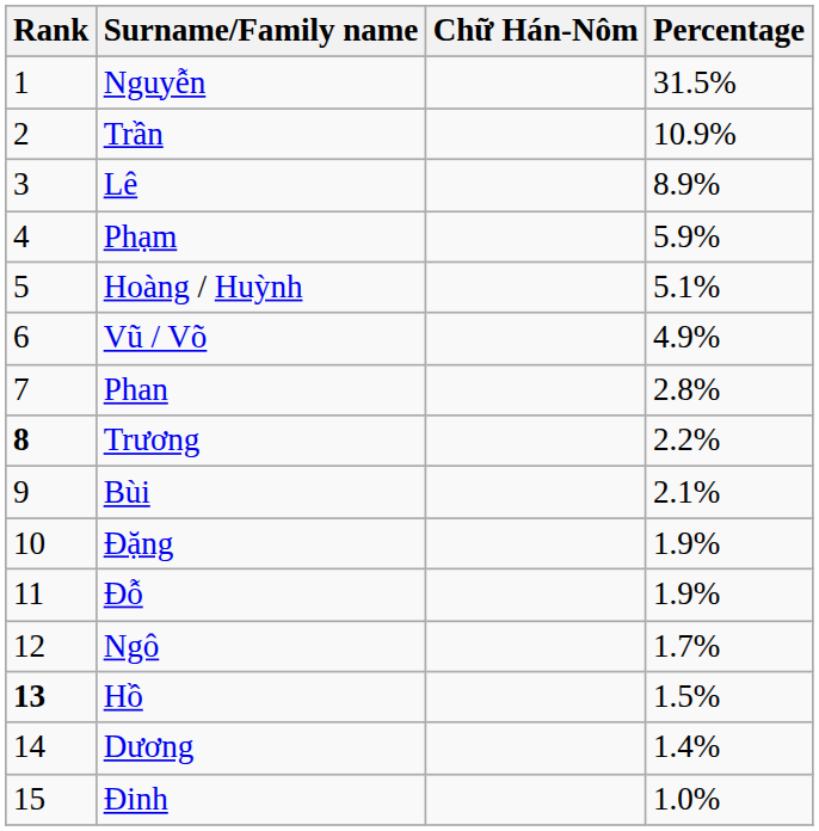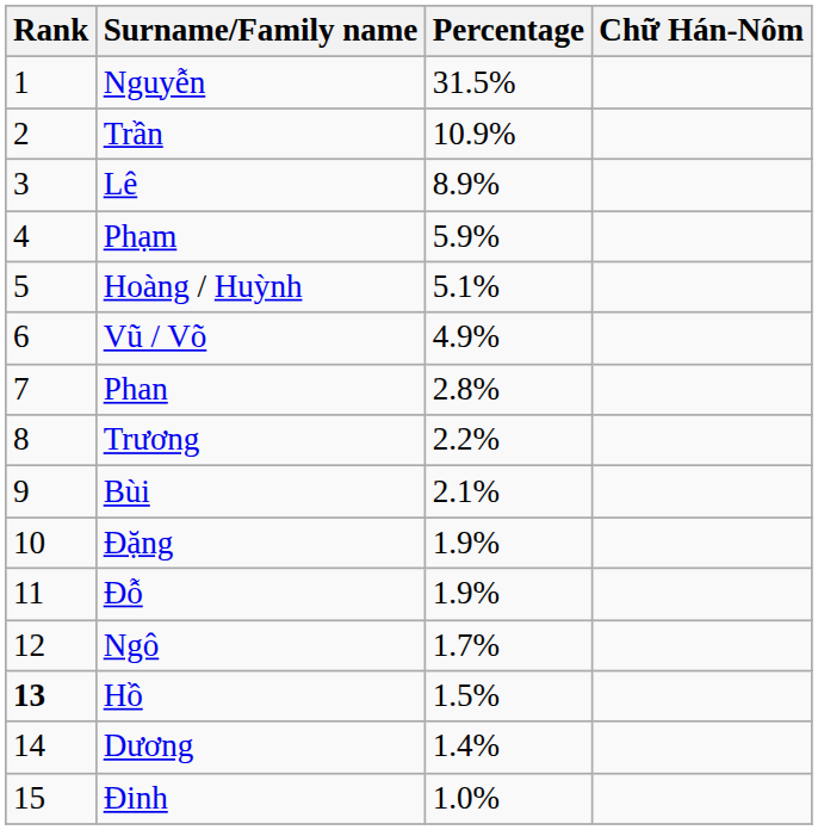columns swapped: Chữ Hán-Nôm <-> Percentage
Trương | Rank: bold -> normal
